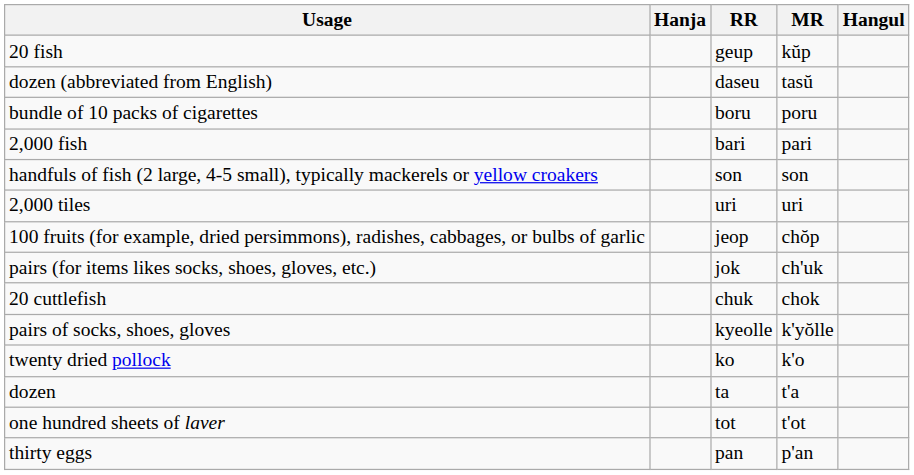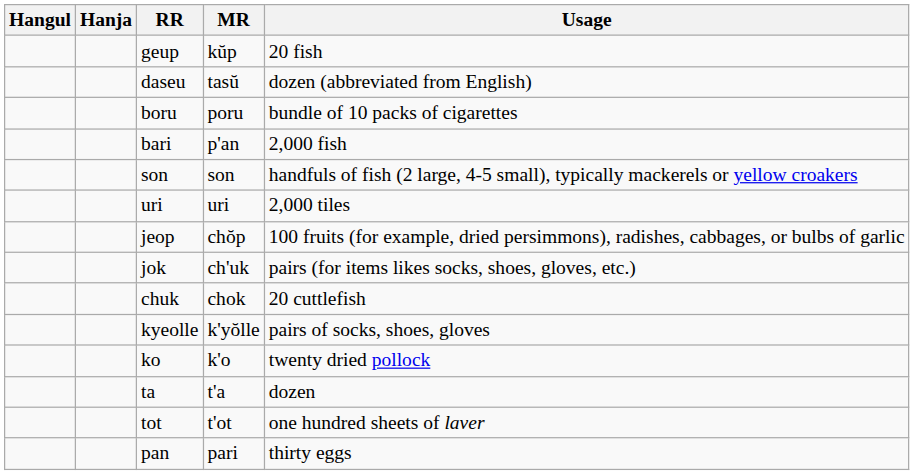columns swapped: Hangul <-> Usage
bari | MR: pari -> p'an
pan | MR: p'an -> pari
